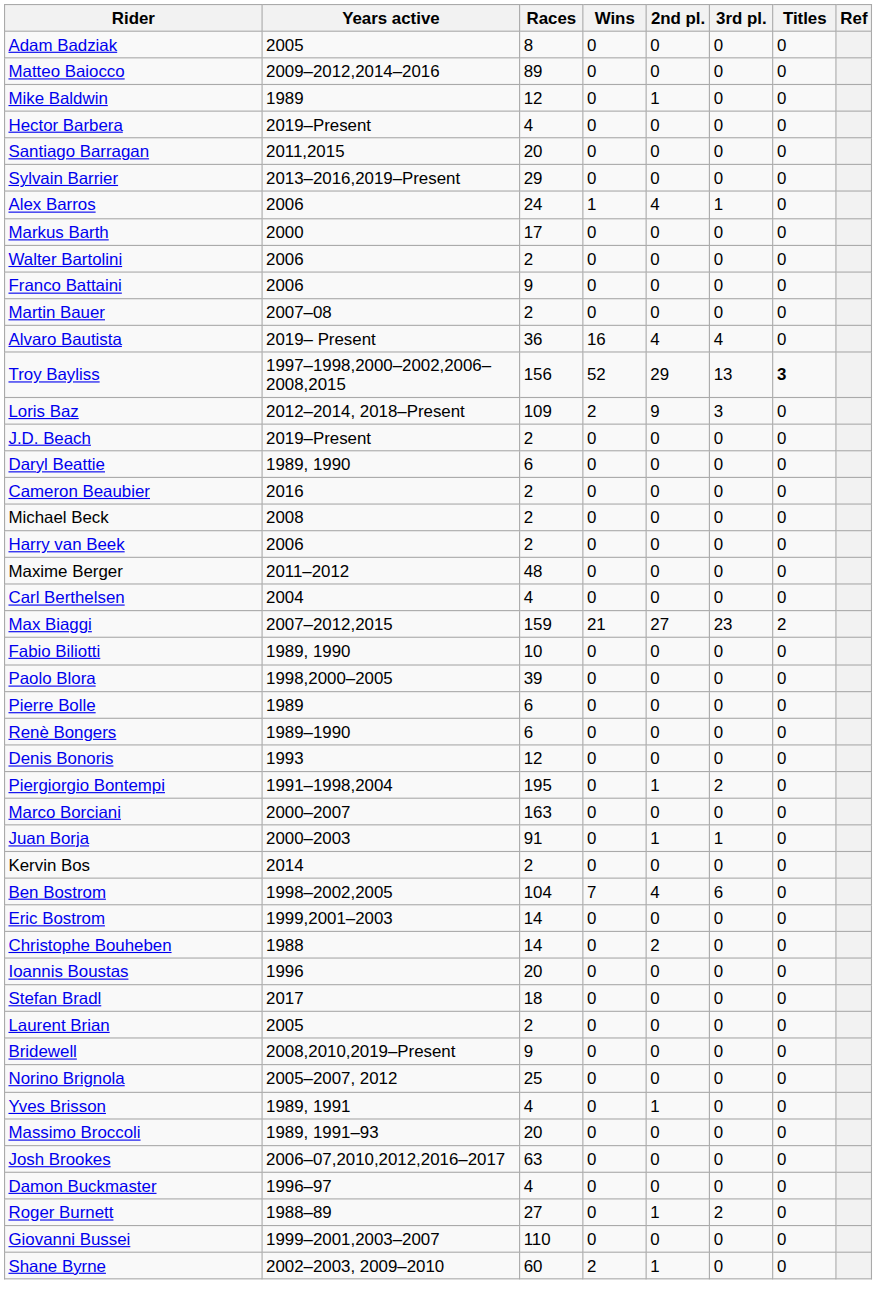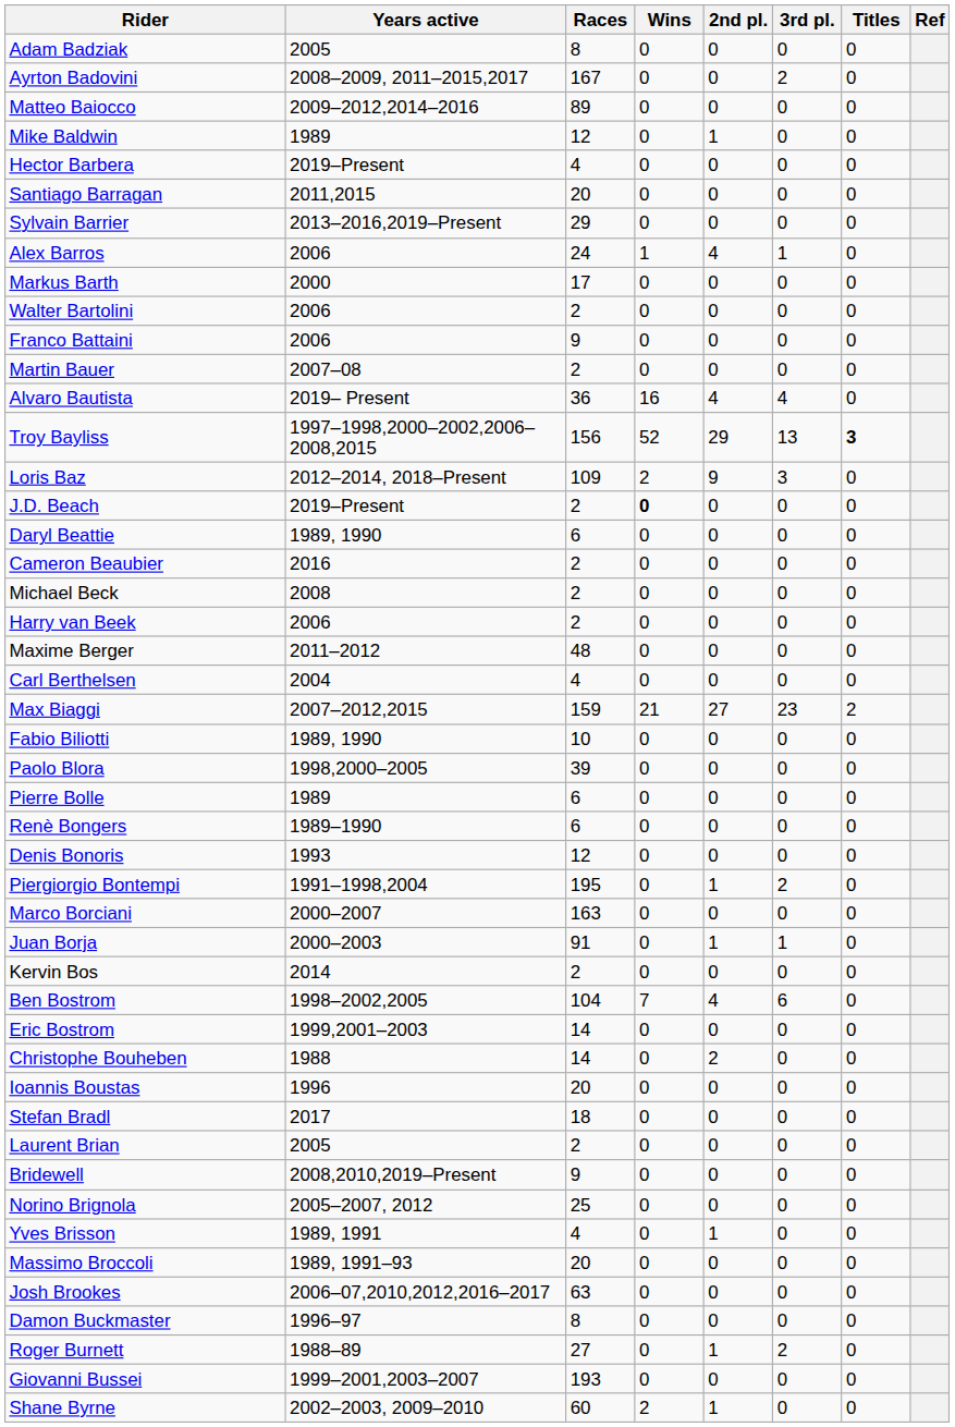+ row: Ayrton Badovini | 2008–2009, 2011–2015,2017 | 167 | 0 | 0 | 2 | 0
J.D. Beach | Wins: normal -> bold
Damon Buckmaster | Races: 4 -> 8
Giovanni Bussei | Races: 110 -> 193
